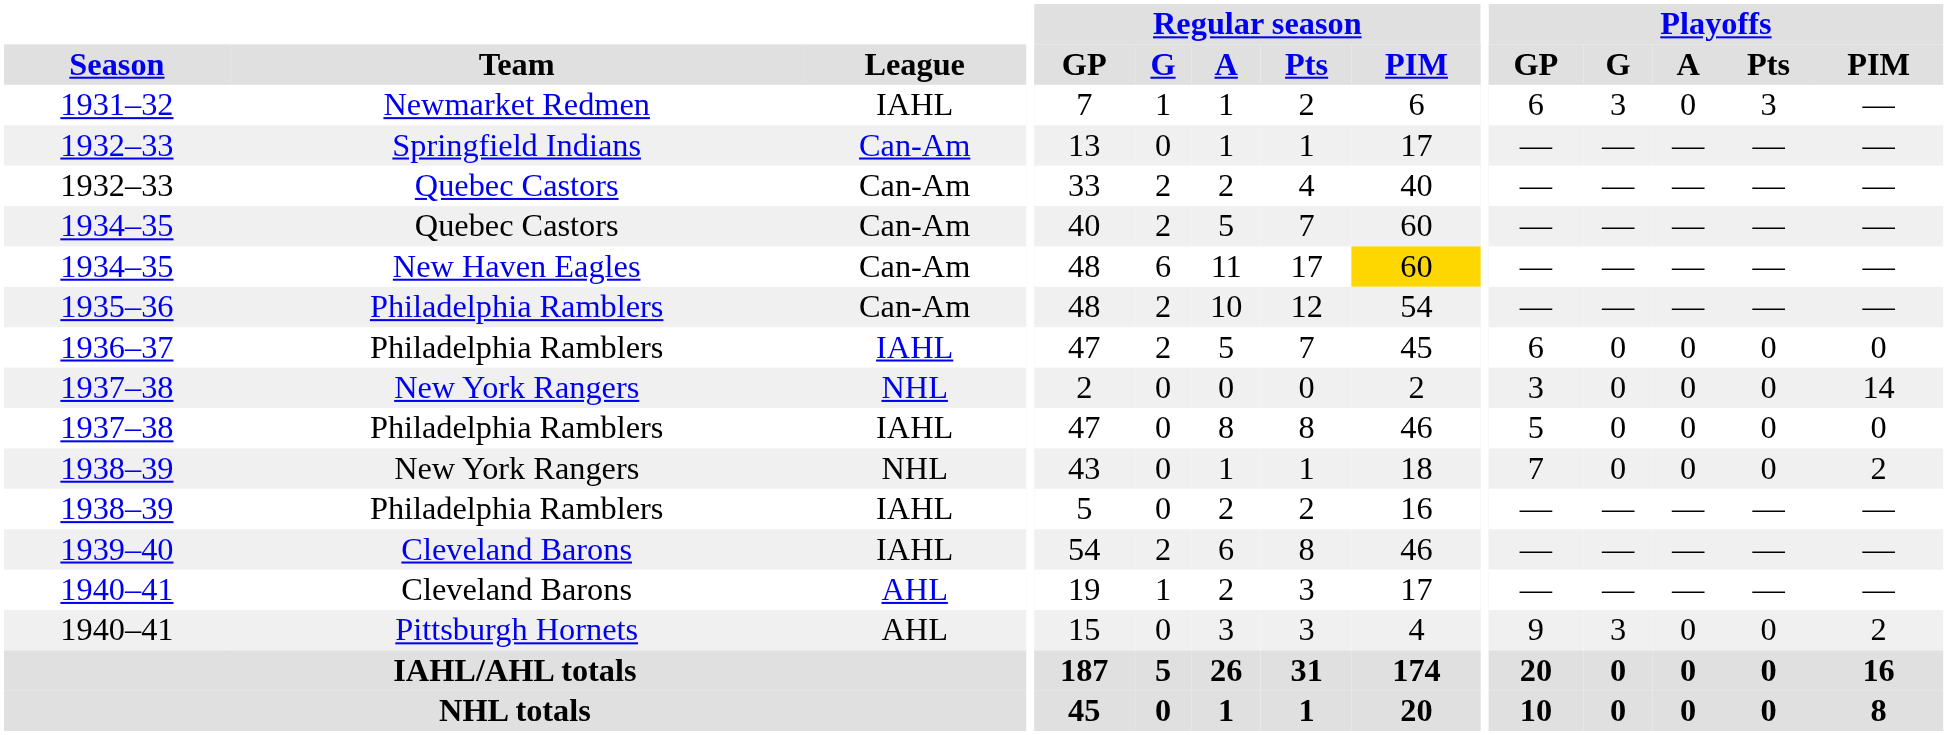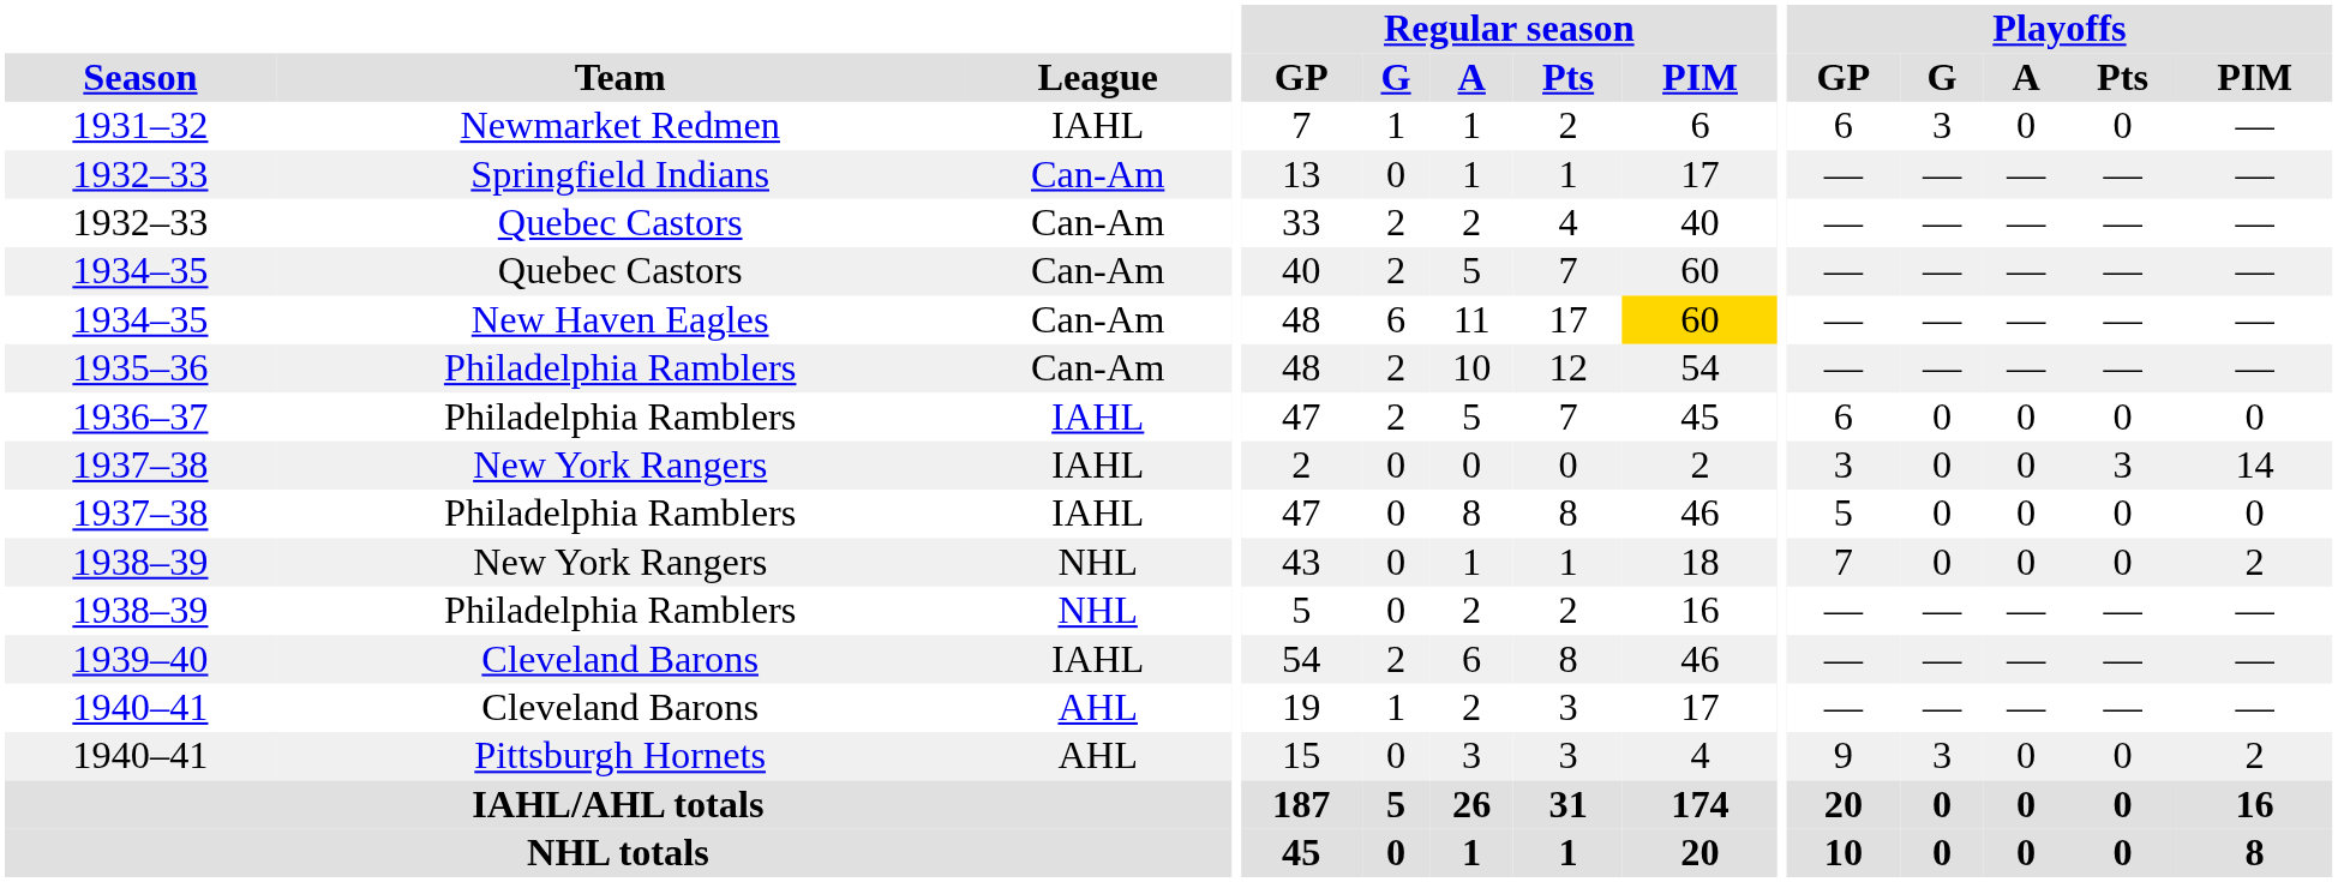1931–32 | Playoffs / Pts: 3 -> 0
1937–38 / New York Rangers | League: NHL -> IAHL
1937–38 / New York Rangers | Playoffs / Pts: 0 -> 3
1938–39 / Philadelphia Ramblers | League: IAHL -> NHL
